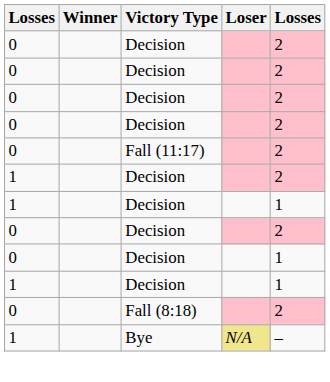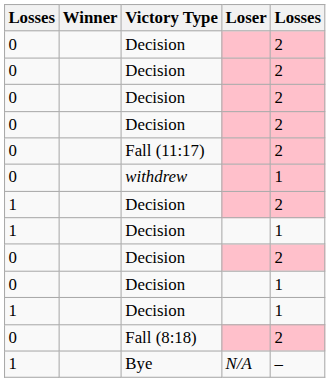+ row: 0 | withdrew | 1
Bye | Loser: khaki background -> no background
